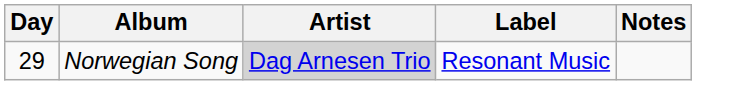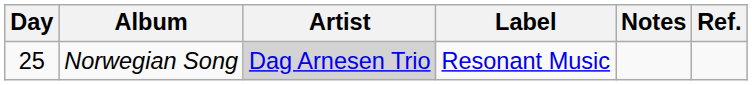+ column: Ref.
Norwegian Song | Day: 29 -> 25
